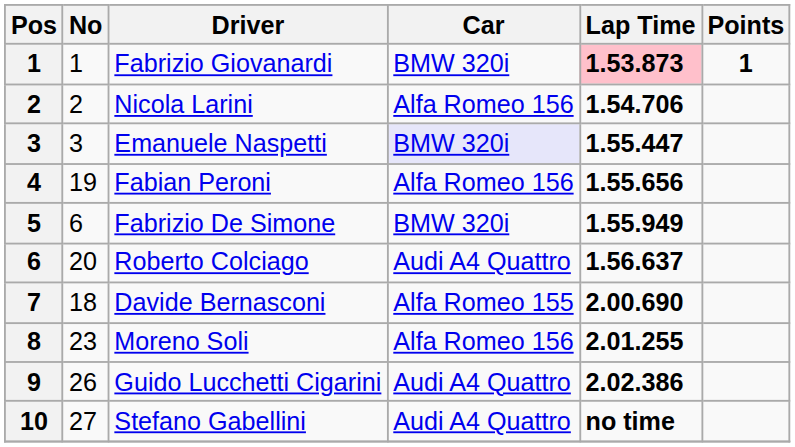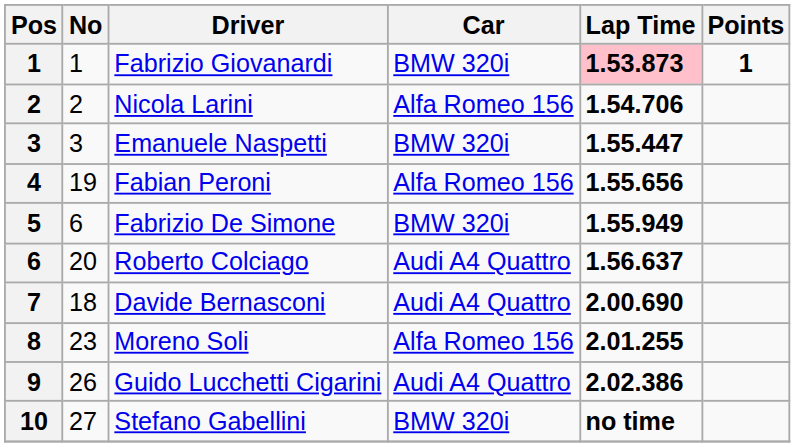Emanuele Naspetti | Car: lavender background -> no background
Davide Bernasconi | Car: Alfa Romeo 155 -> Audi A4 Quattro
Stefano Gabellini | Car: Audi A4 Quattro -> BMW 320i
